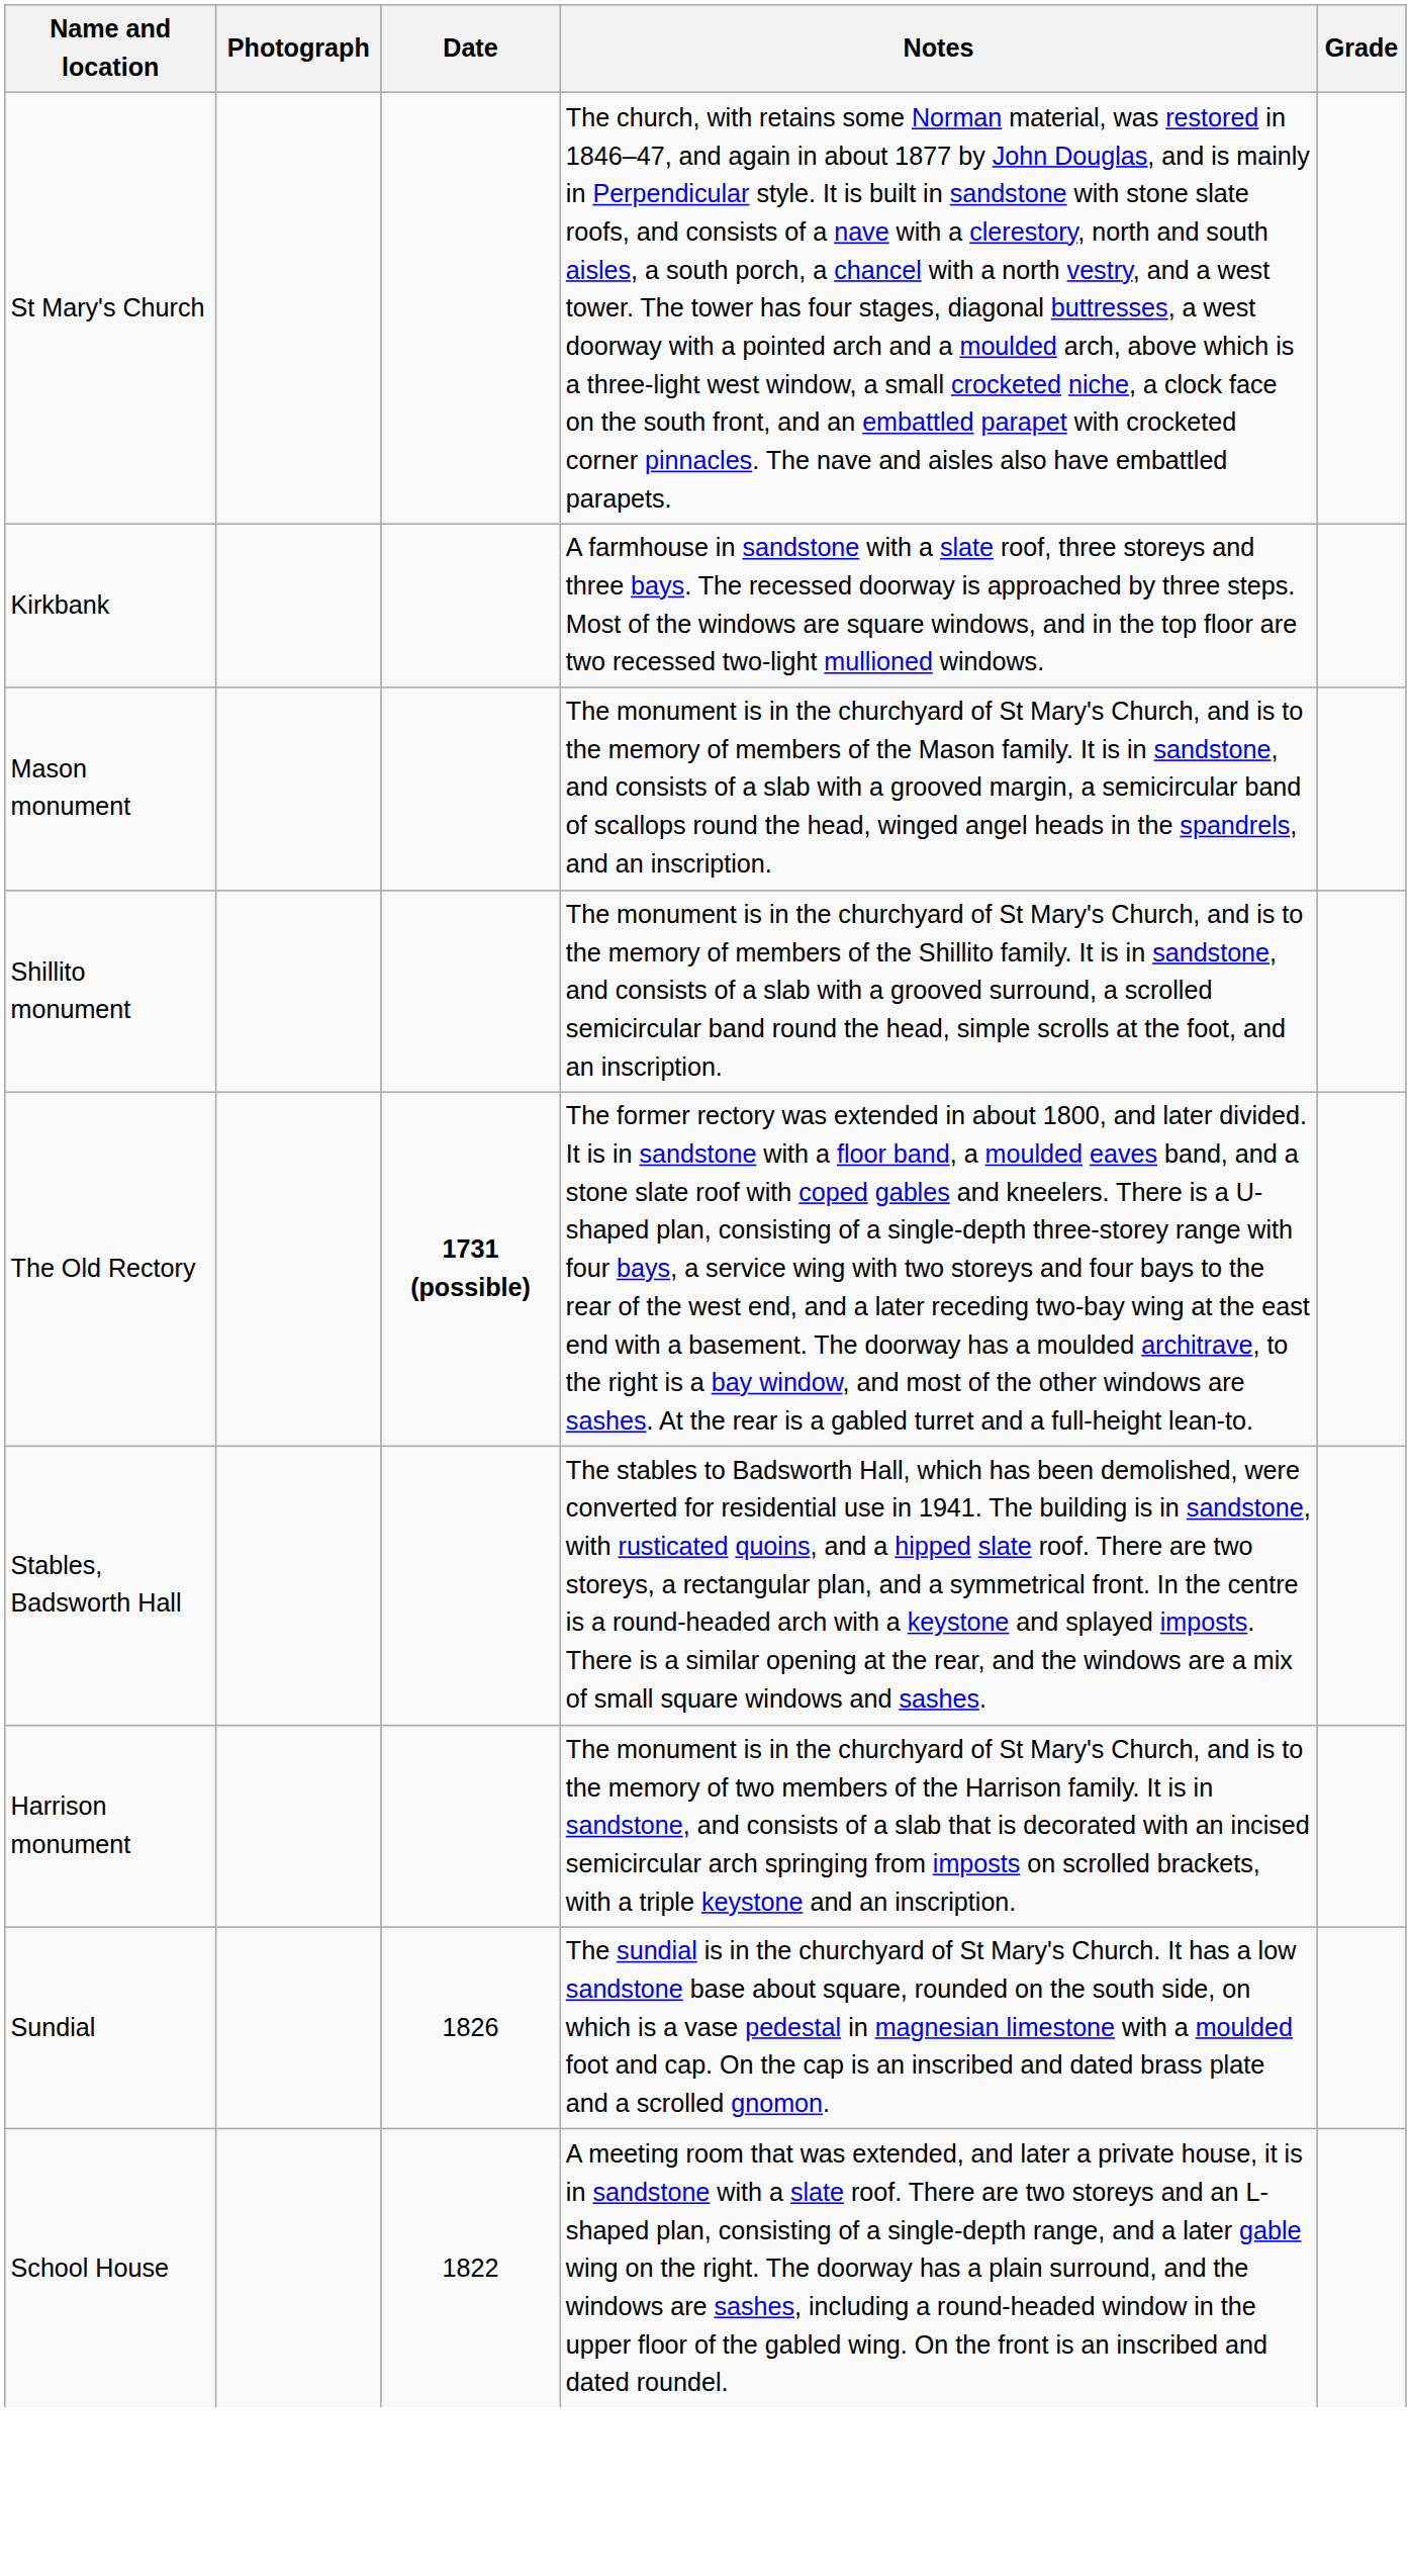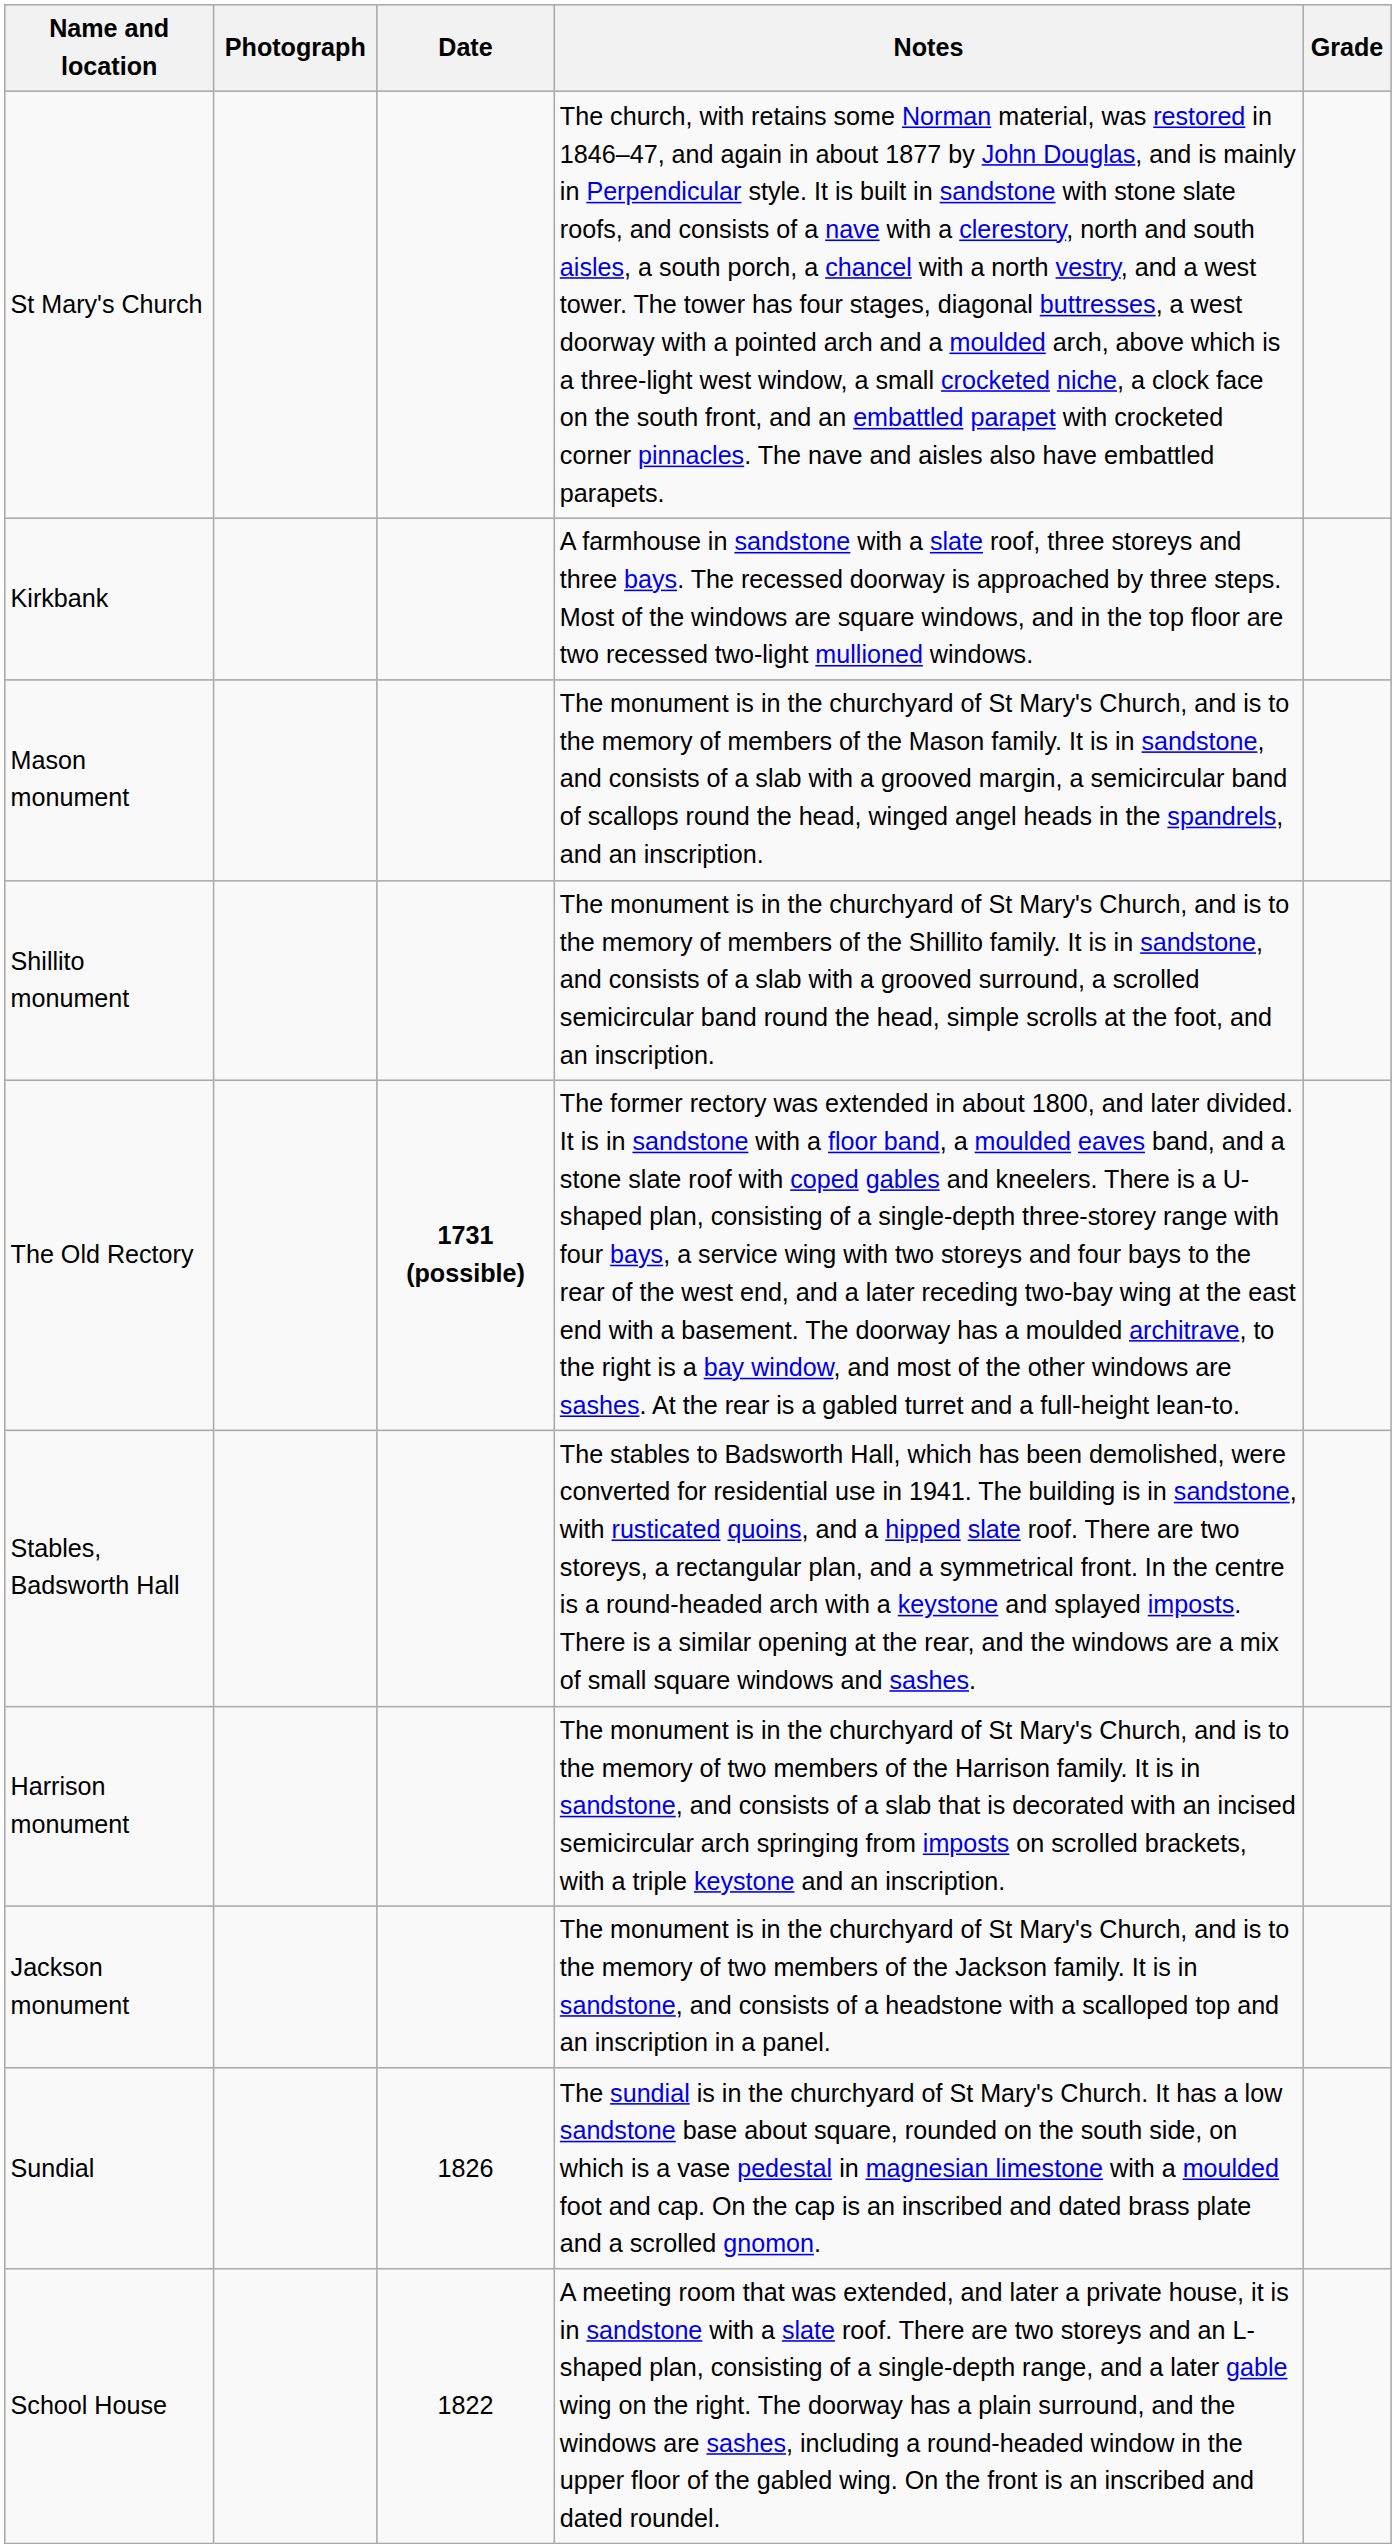+ row: Jackson monument | The monument is in the churchyard of St Mary's Church, and is to the memory of two members of the Jackson family. It is in sandstone, and consists of a headstone with a scalloped top and an inscription in a panel.
